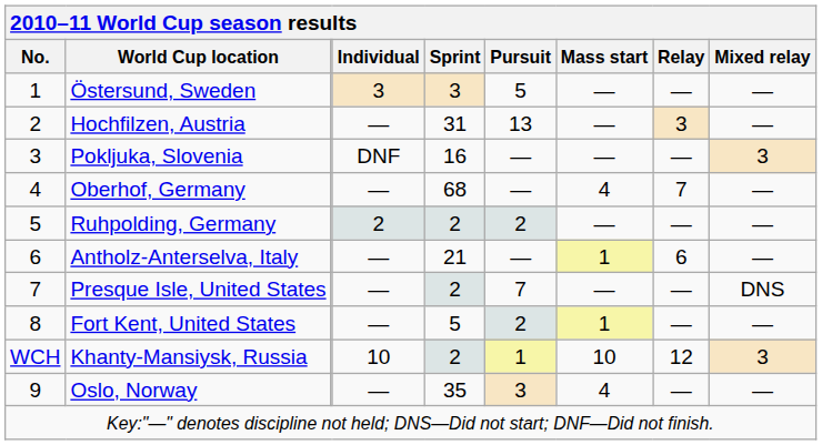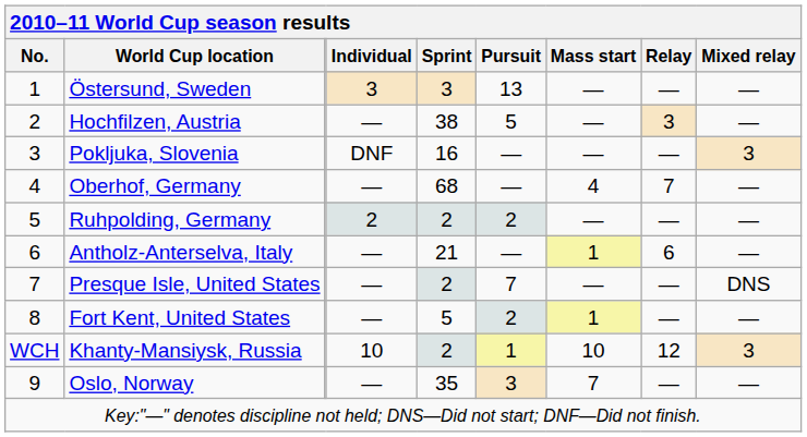Östersund, Sweden | Pursuit: 5 -> 13
Hochfilzen, Austria | Sprint: 31 -> 38
Hochfilzen, Austria | Pursuit: 13 -> 5
Oslo, Norway | Mass start: 4 -> 7
